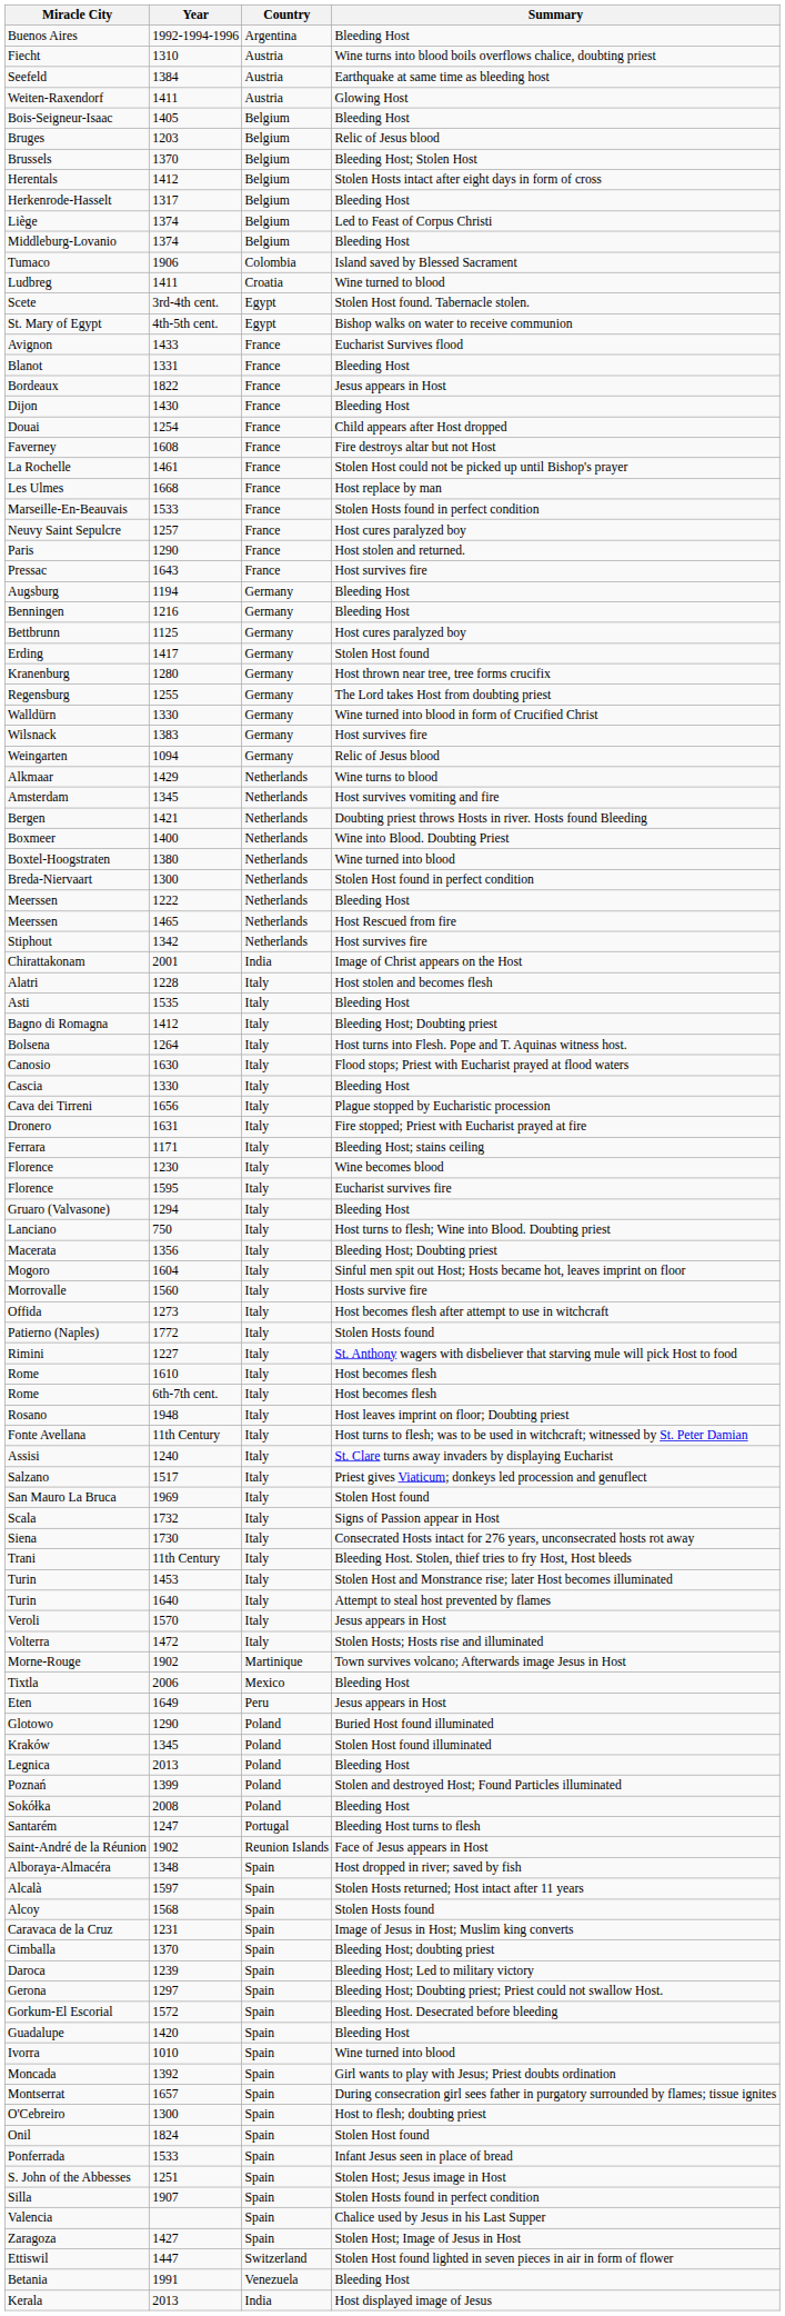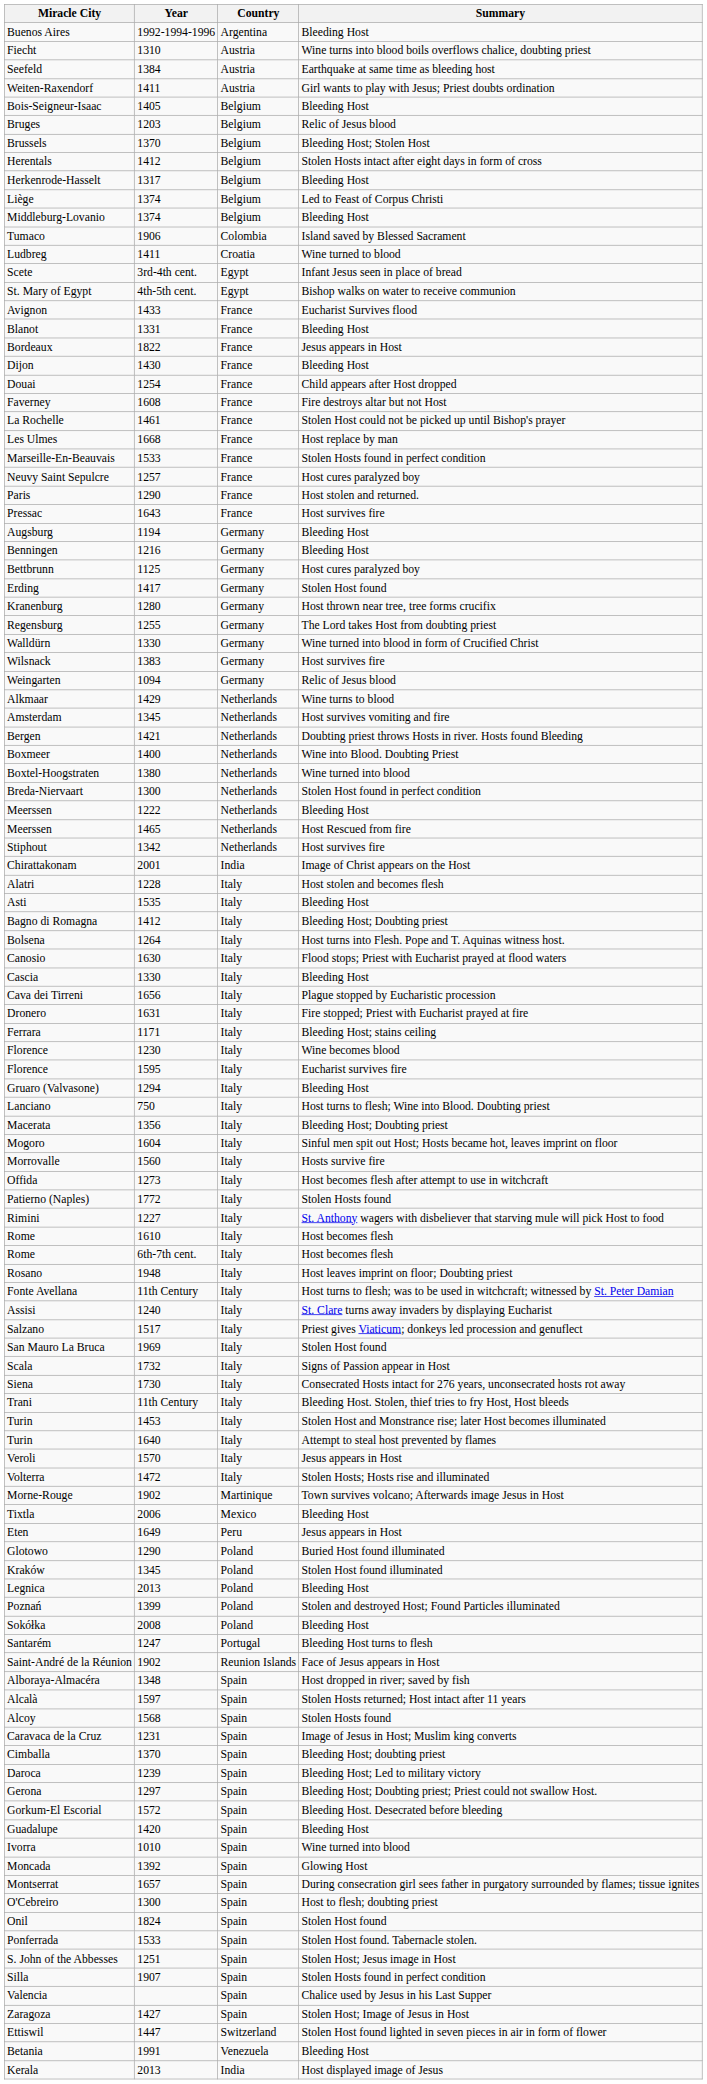Weiten-Raxendorf | Summary: Glowing Host -> Girl wants to play with Jesus; Priest doubts ordination
Scete | Summary: Stolen Host found. Tabernacle stolen. -> Infant Jesus seen in place of bread
Moncada | Summary: Girl wants to play with Jesus; Priest doubts ordination -> Glowing Host
Ponferrada | Summary: Infant Jesus seen in place of bread -> Stolen Host found. Tabernacle stolen.
